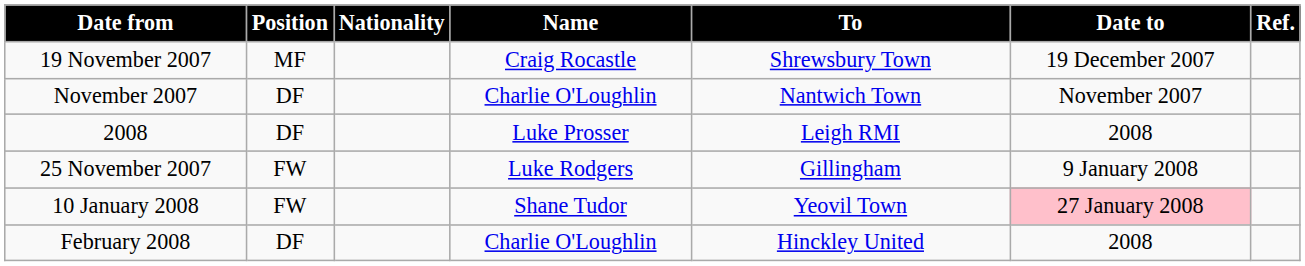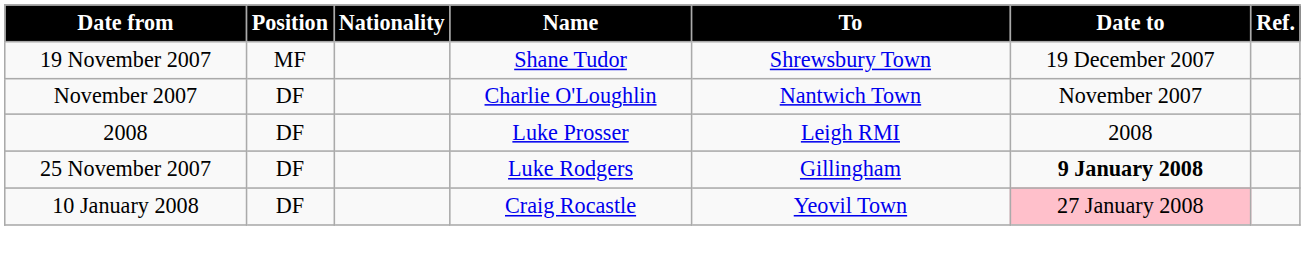19 November 2007 | Name: Craig Rocastle -> Shane Tudor
25 November 2007 | Position: FW -> DF
25 November 2007 | Date to: normal -> bold
10 January 2008 | Position: FW -> DF
10 January 2008 | Name: Shane Tudor -> Craig Rocastle
- row: February 2008 | DF | Charlie O'Loughlin | Hinckley United | 2008
